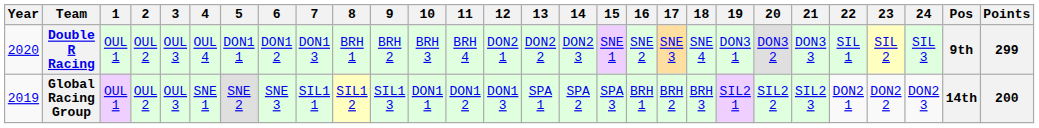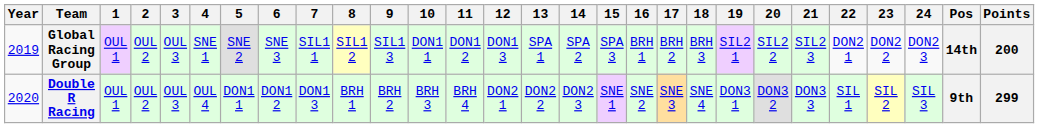rows swapped: Global Racing Group <-> Double R Racing
